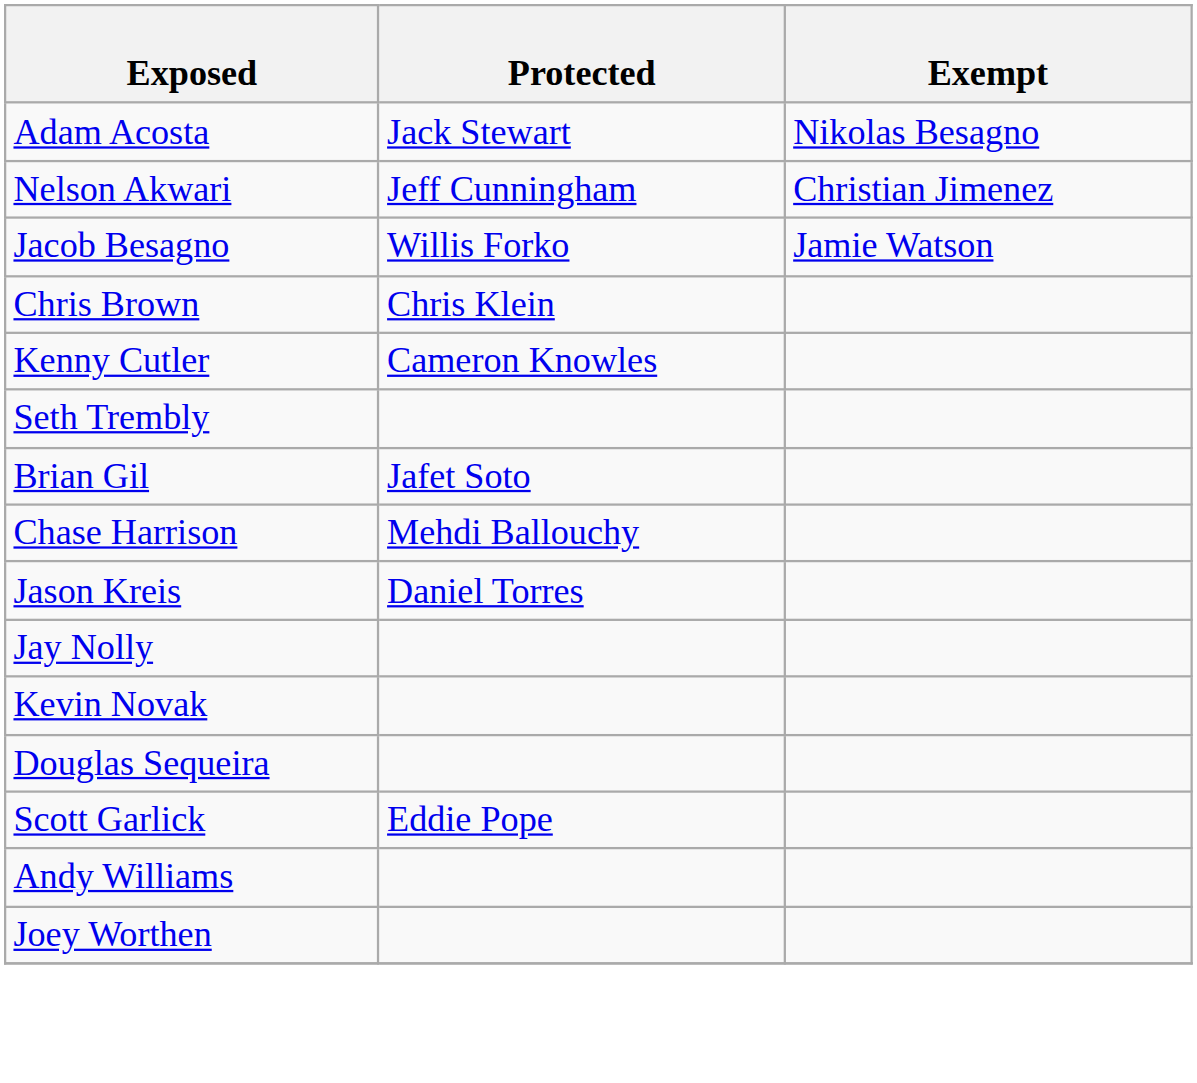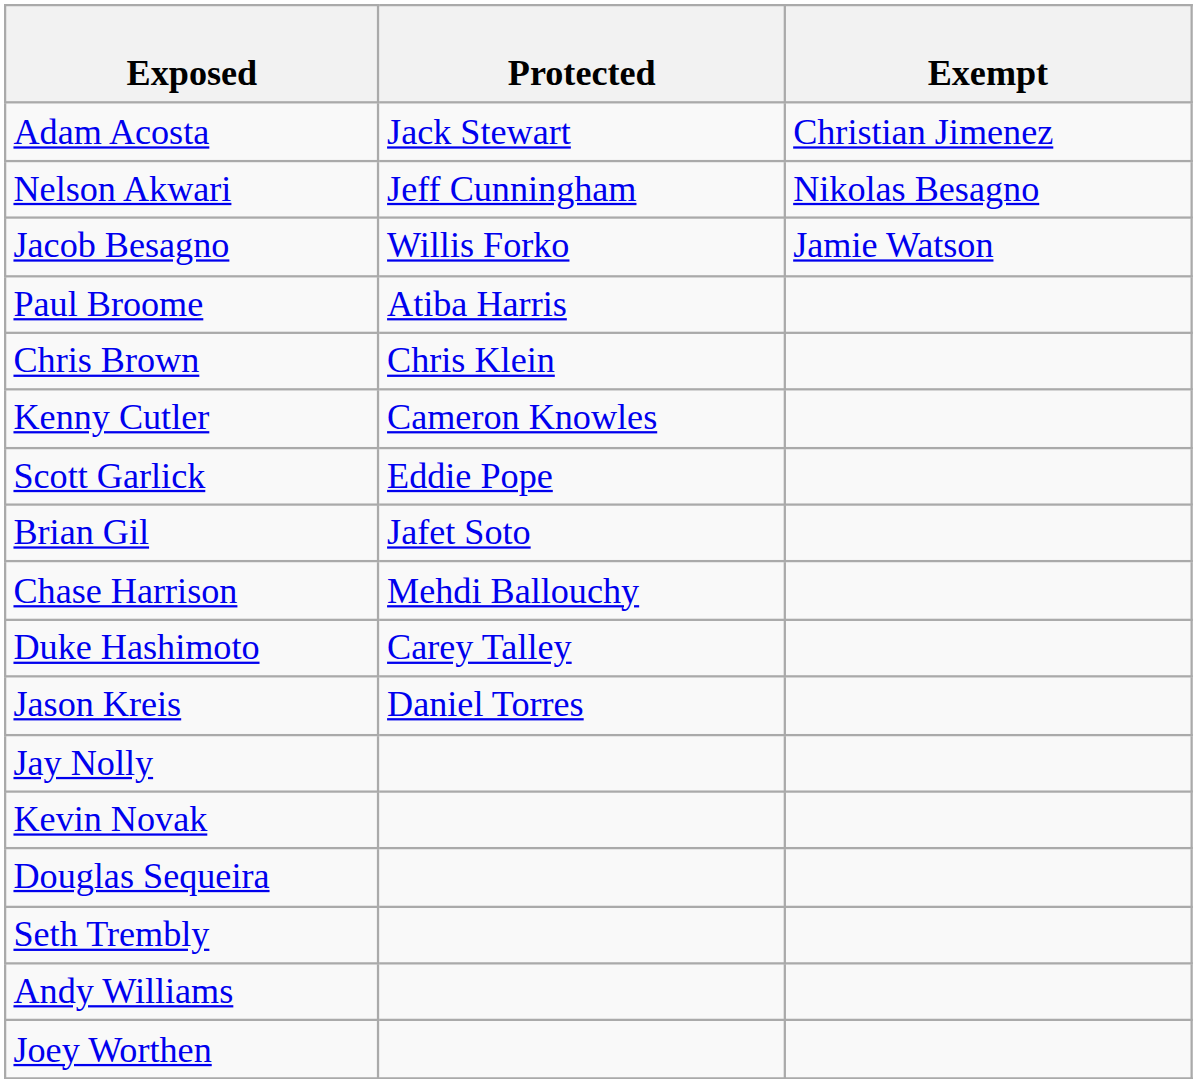Adam Acosta | Exempt: Nikolas Besagno -> Christian Jimenez
Nelson Akwari | Exempt: Christian Jimenez -> Nikolas Besagno
+ row: Paul Broome | Atiba Harris
rows swapped: Scott Garlick <-> Seth Trembly
+ row: Duke Hashimoto | Carey Talley
